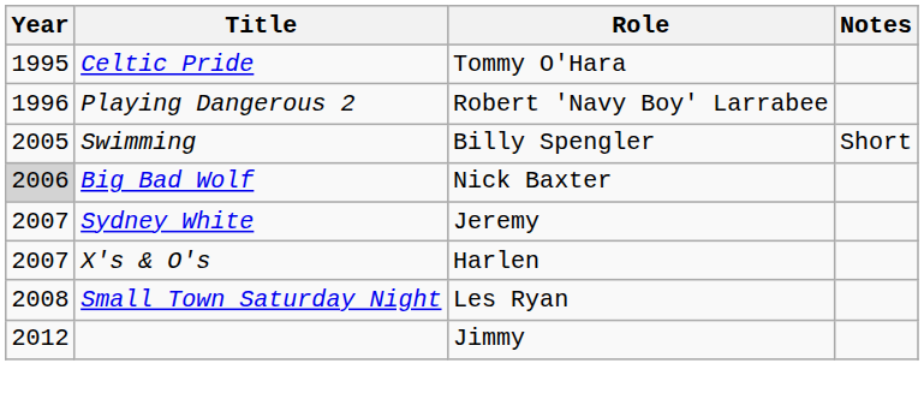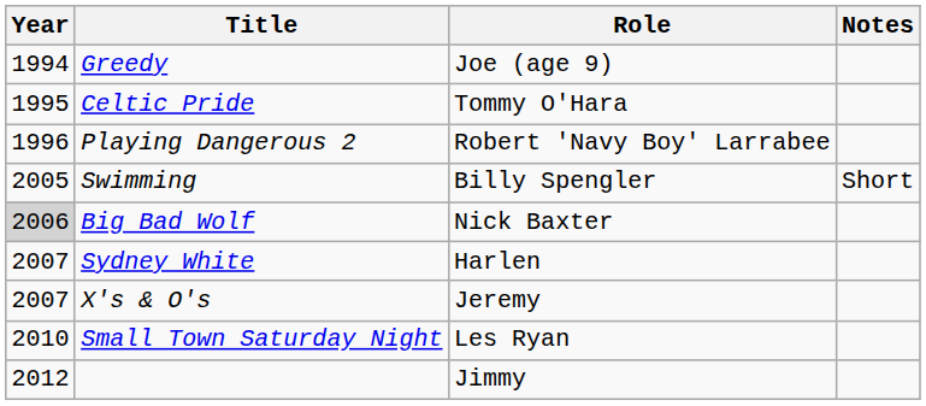+ row: 1994 | Greedy | Joe (age 9)
Sydney White | Role: Jeremy -> Harlen
X's & O's | Role: Harlen -> Jeremy
Small Town Saturday Night | Year: 2008 -> 2010
